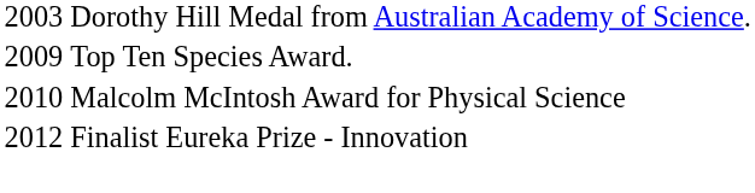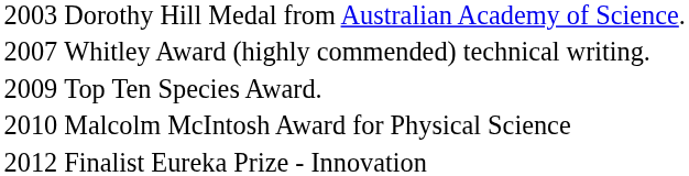+ row: 2007 | Whitley Award (highly commended) technical writing.
